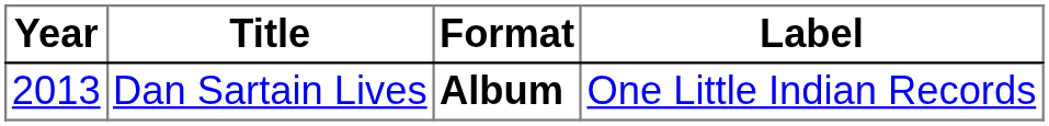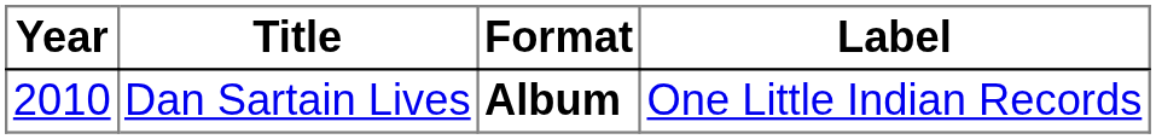Dan Sartain Lives | Year: 2013 -> 2010
